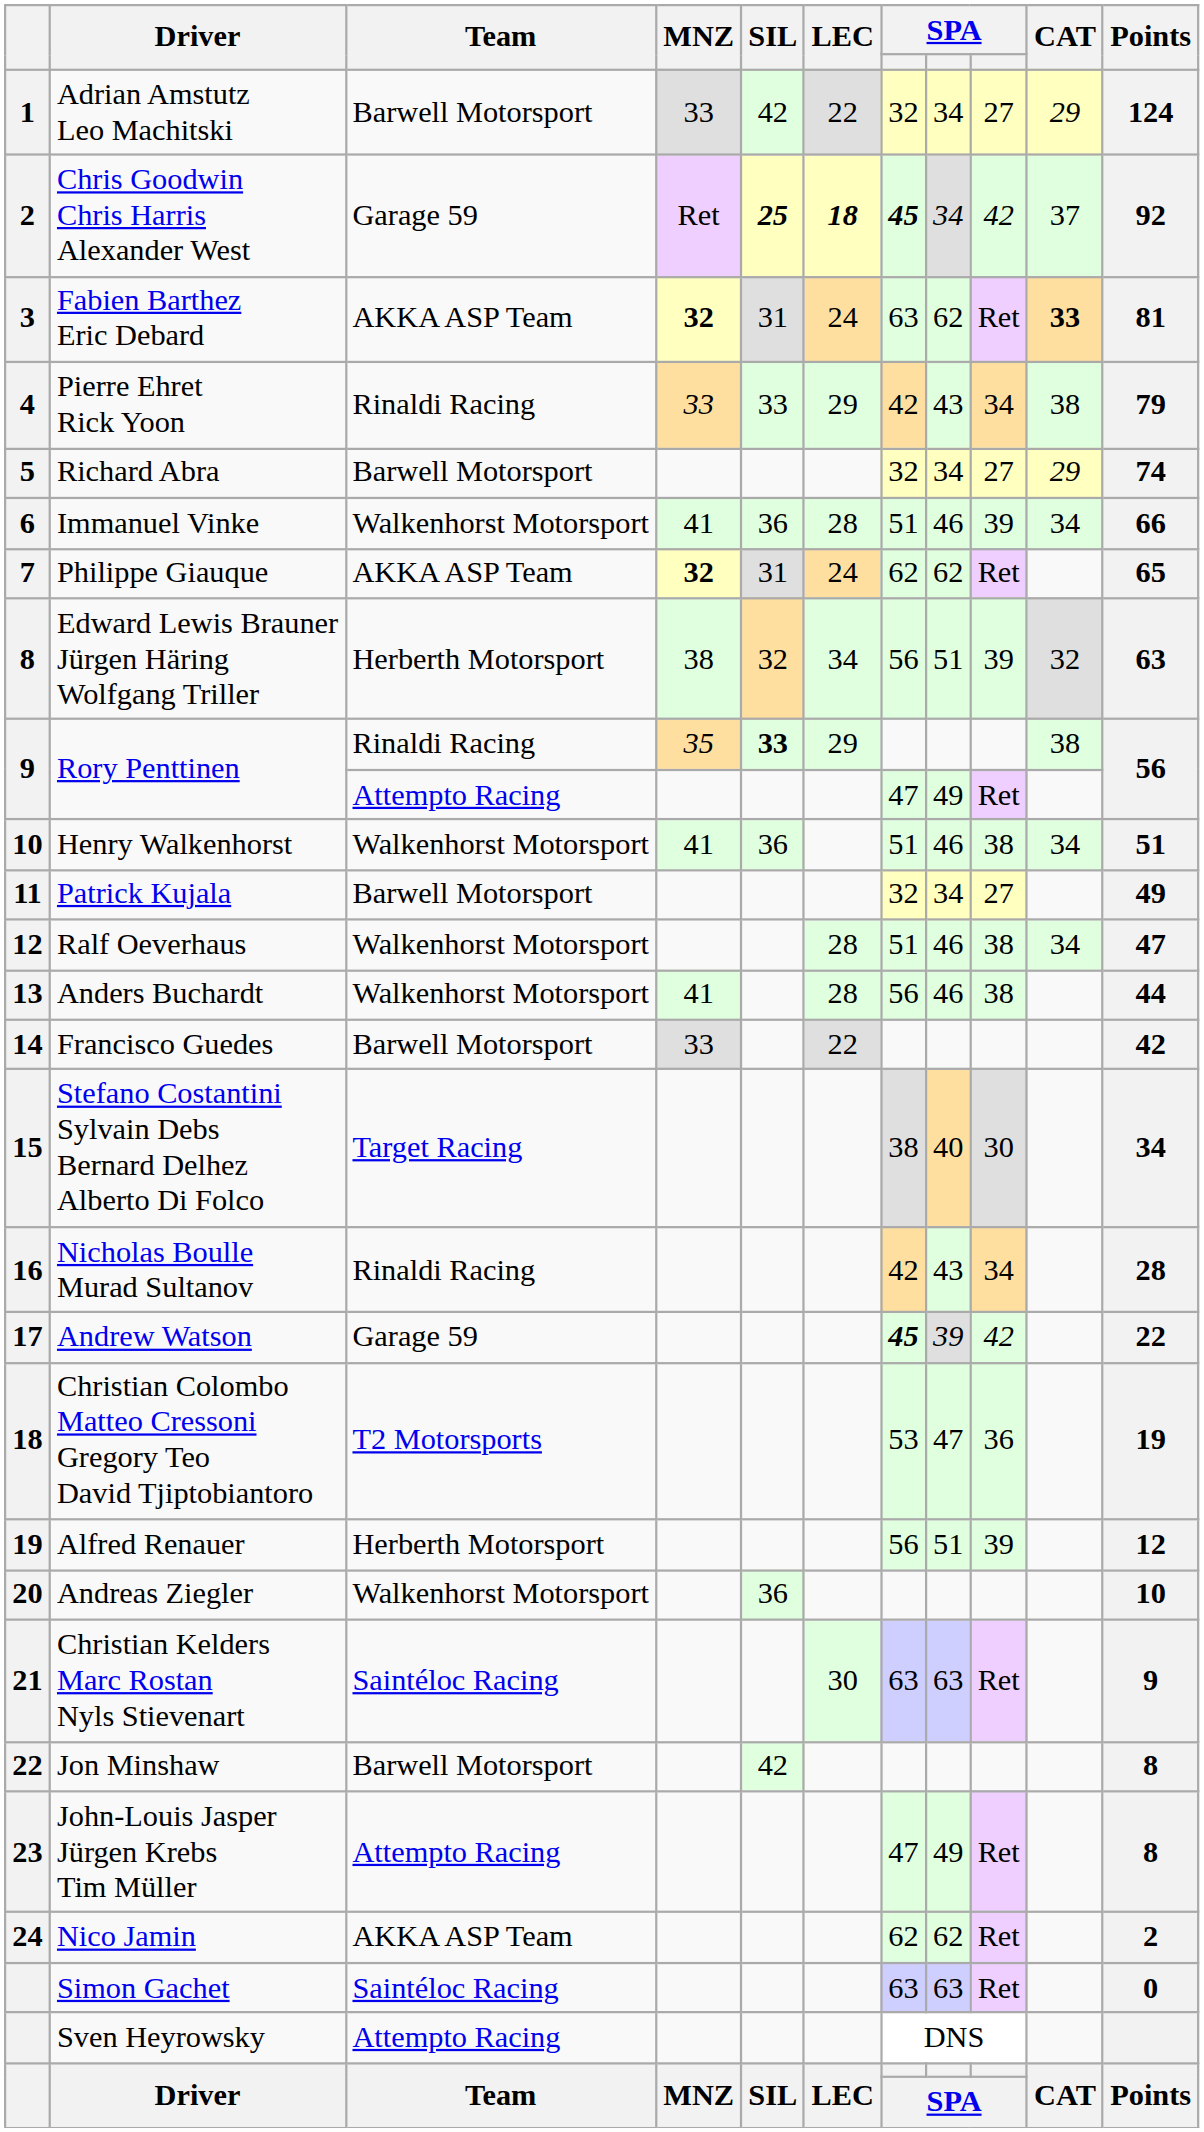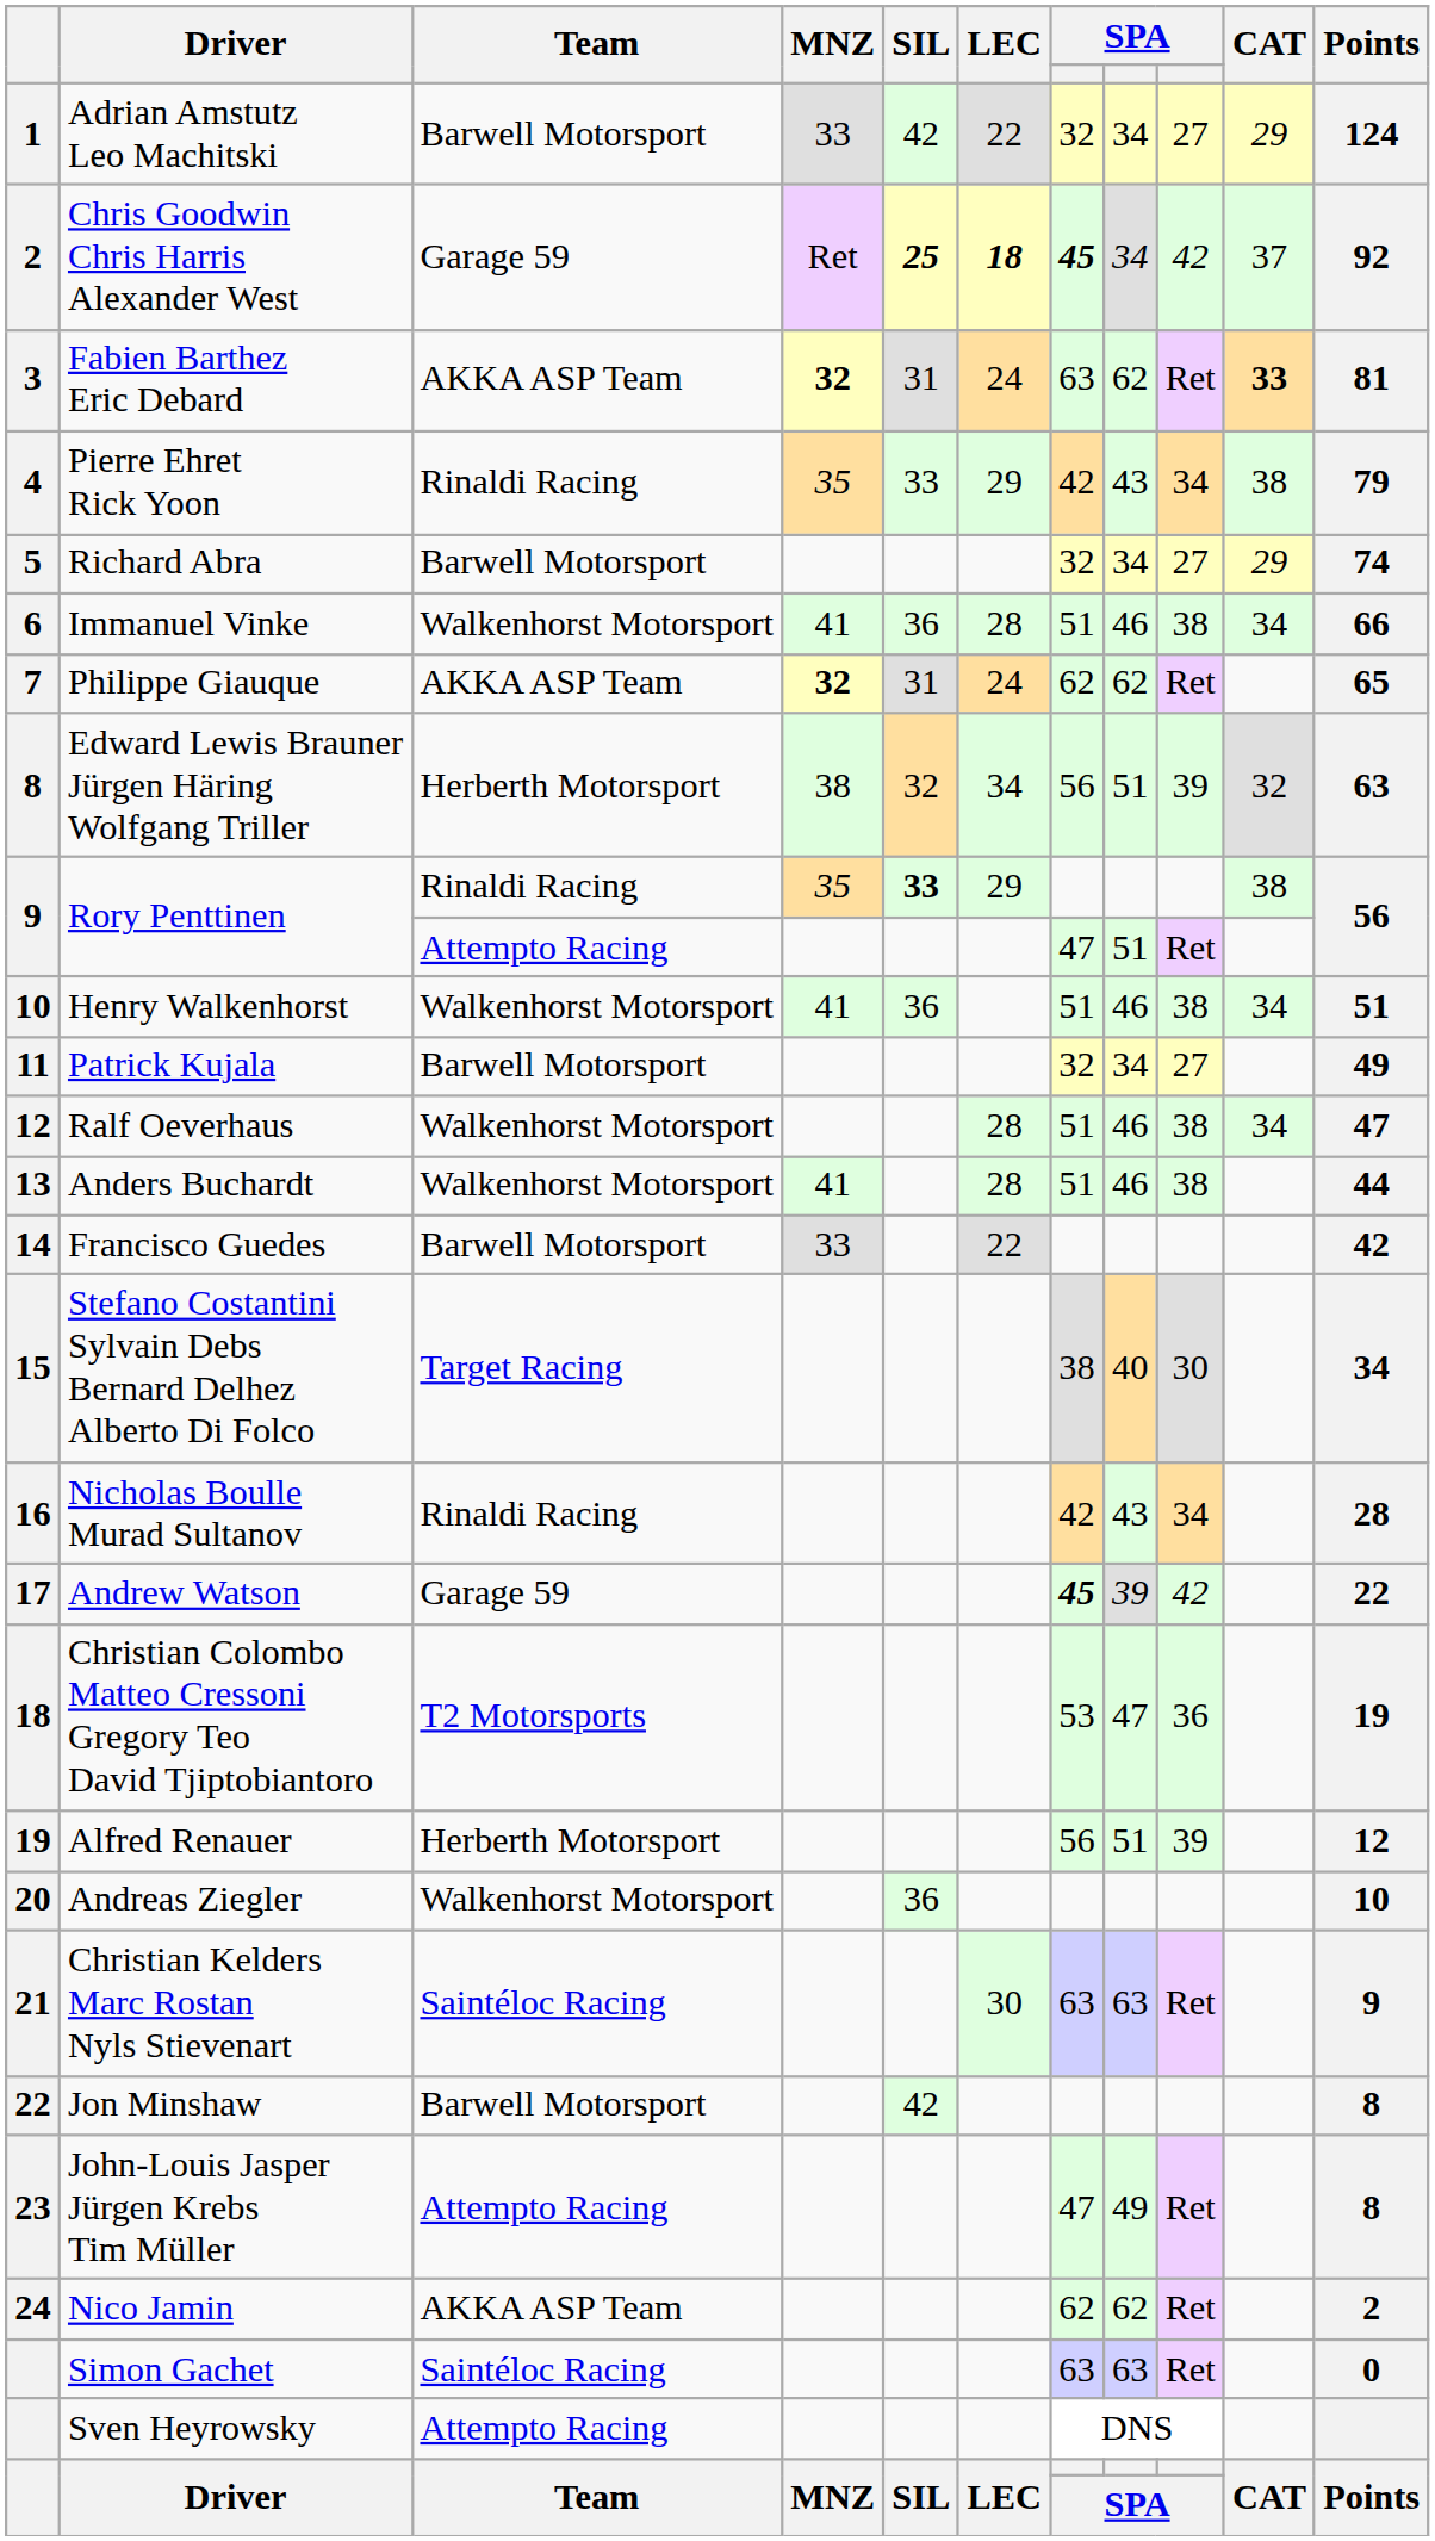Pierre Ehret Rick Yoon | MNZ: 33 -> 35
Immanuel Vinke | column 9: 39 -> 38
Rory Penttinen / Attempto Racing | column 8: 49 -> 51
Anders Buchardt | column 7: 56 -> 51
